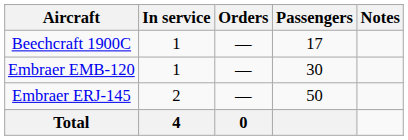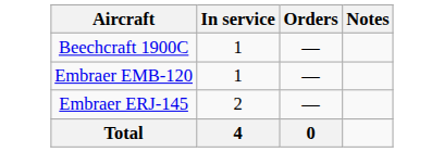- column: Passengers | 17 | 30 | 50
